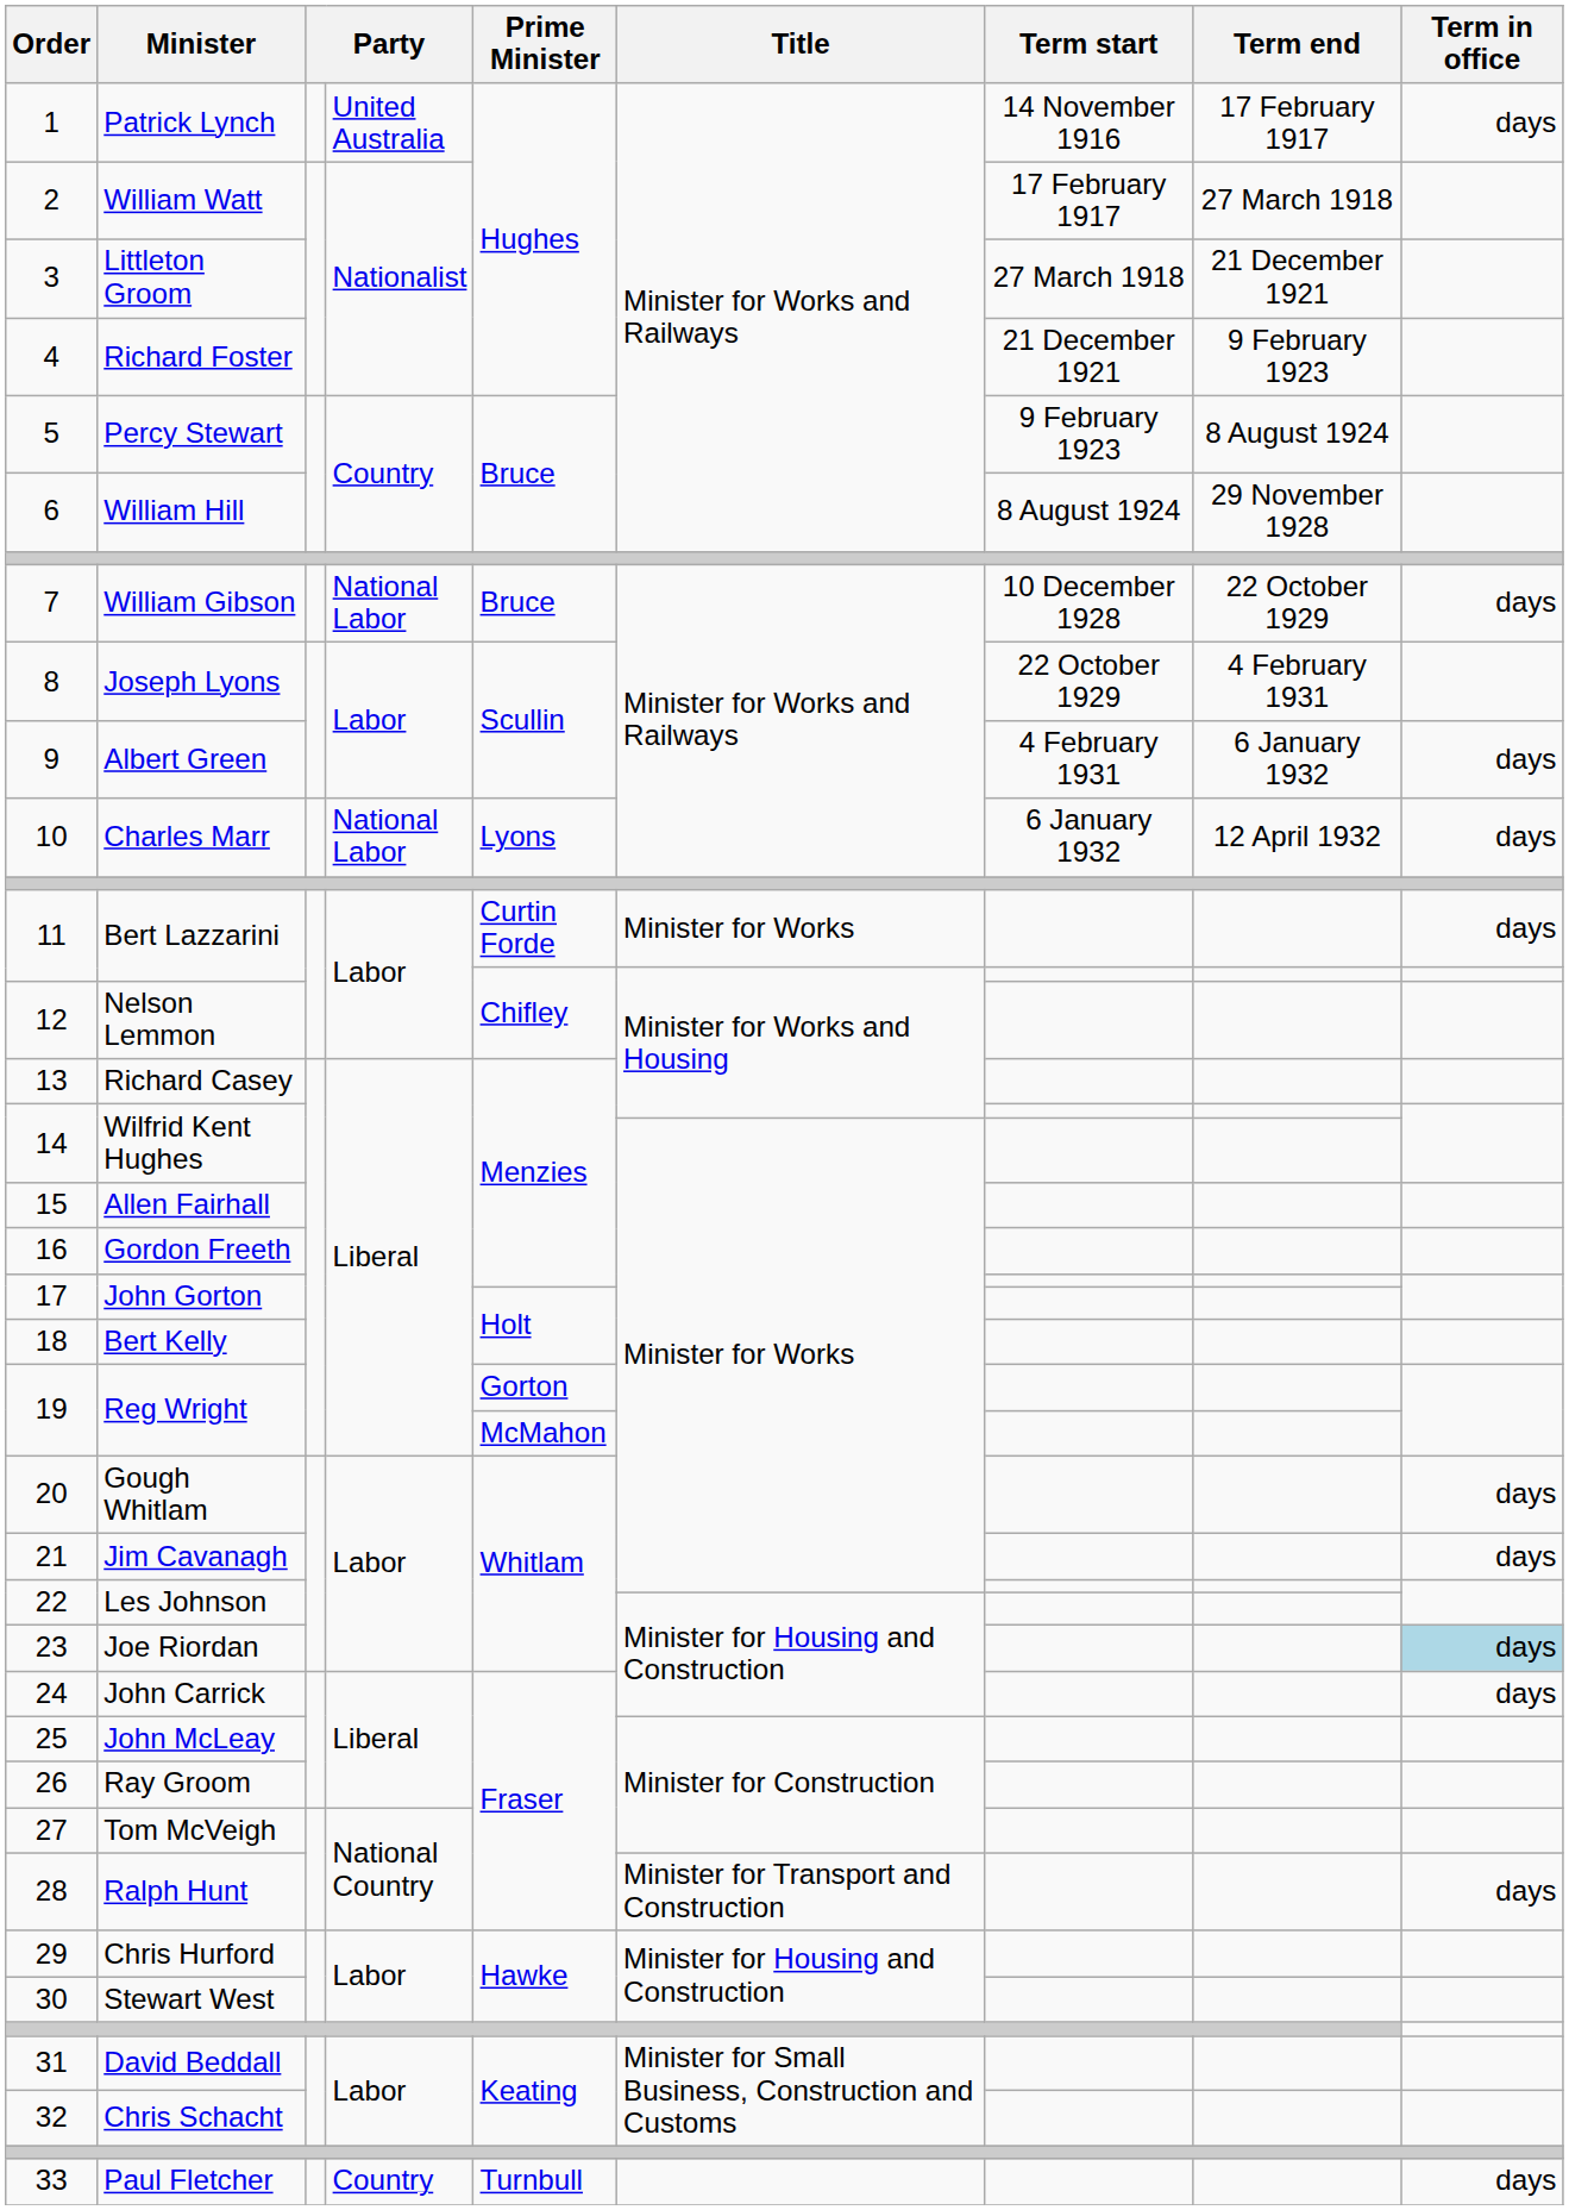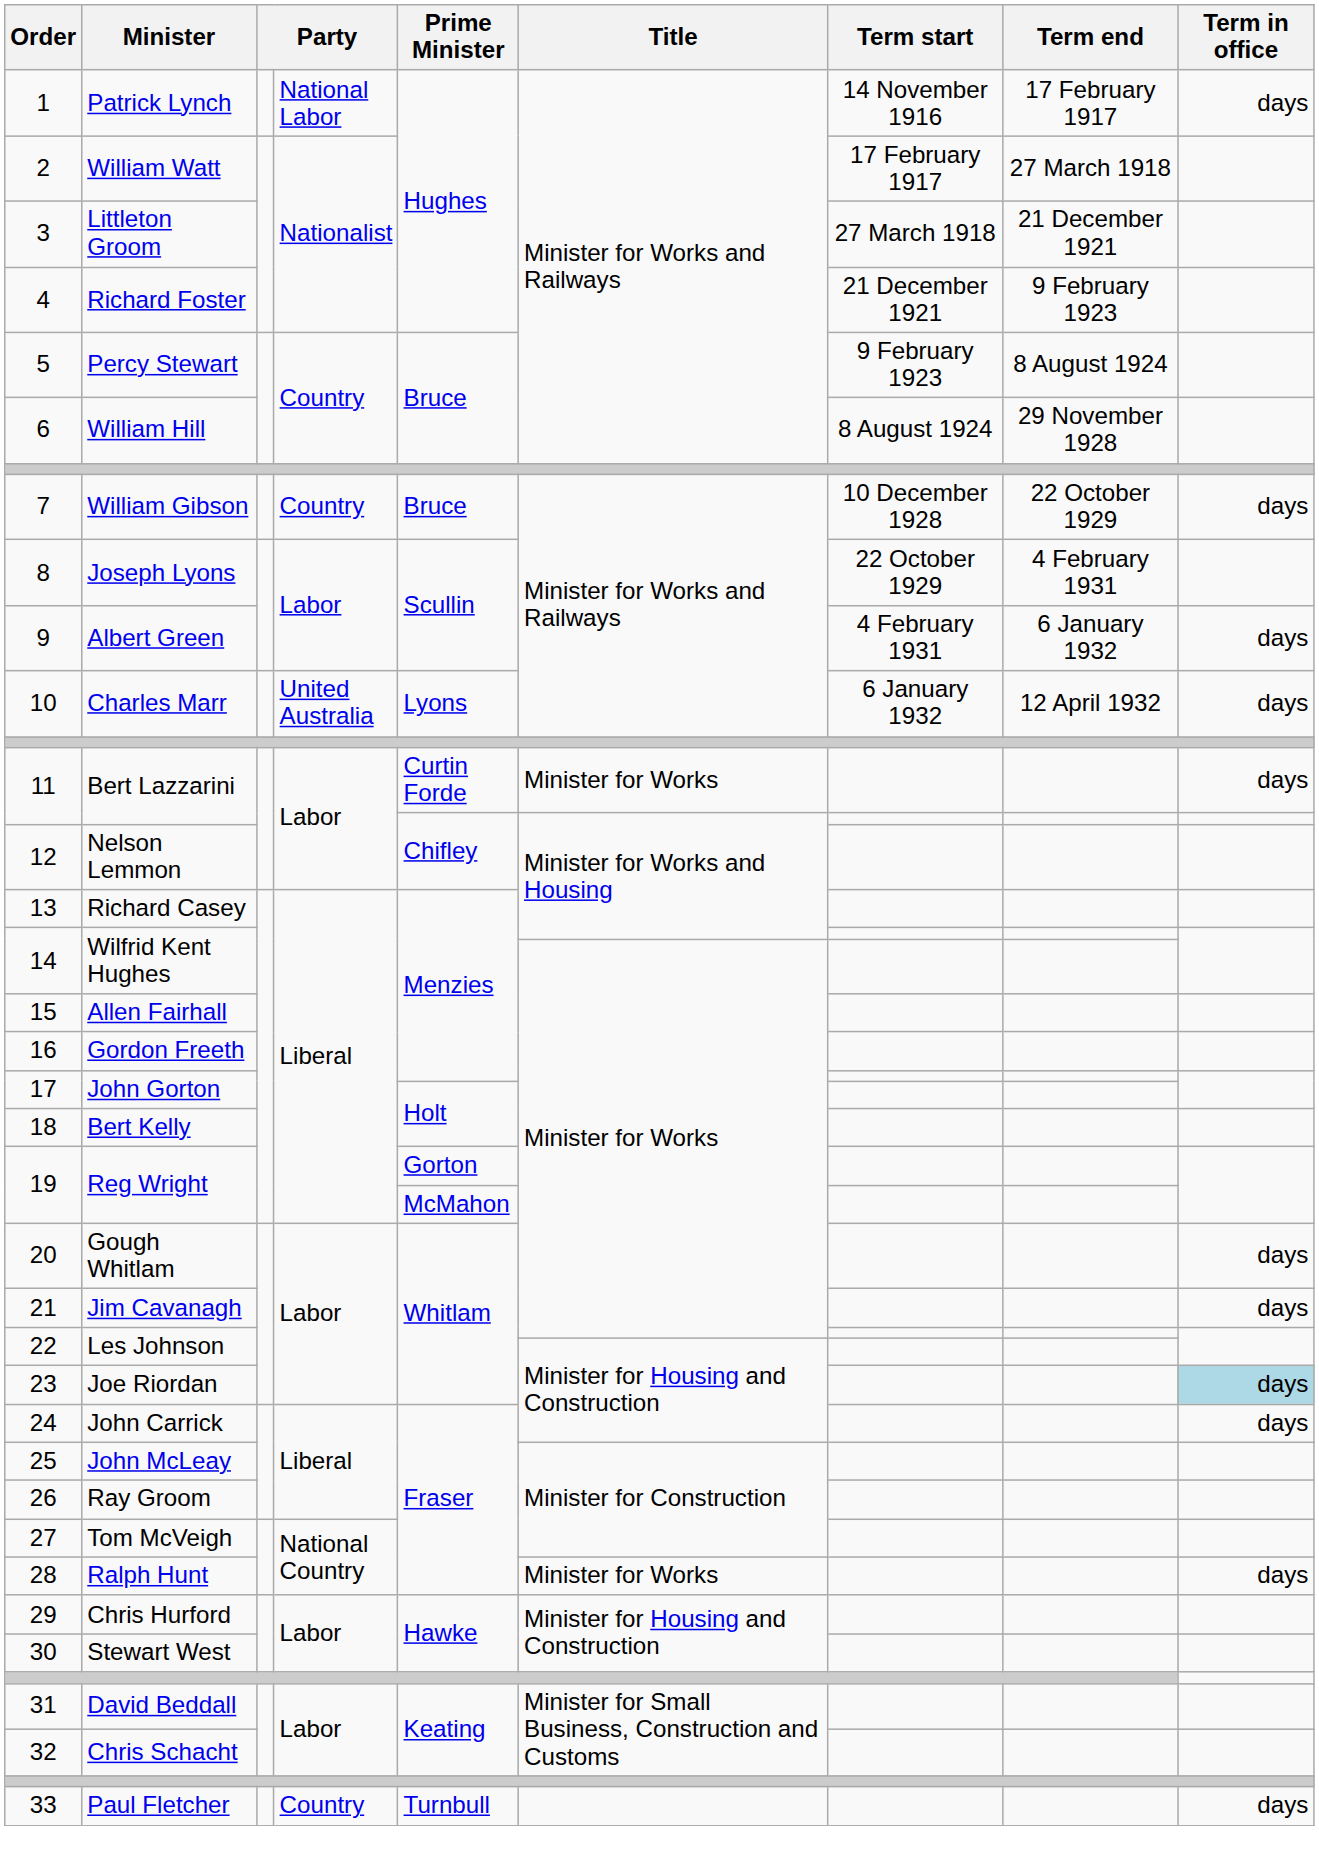1 | column 4: United Australia -> National Labor
7 | column 4: National Labor -> Country
10 | column 4: National Labor -> United Australia
28 | Title: Minister for Transport and Construction -> Minister for Works
